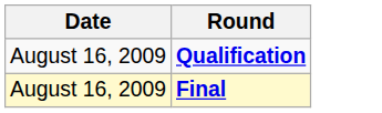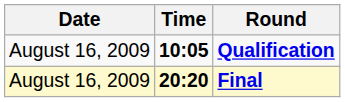+ column: Time | 10:05 | 20:20
